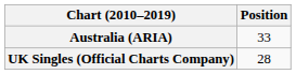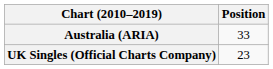UK Singles (Official Charts Company) | Position: 28 -> 23
